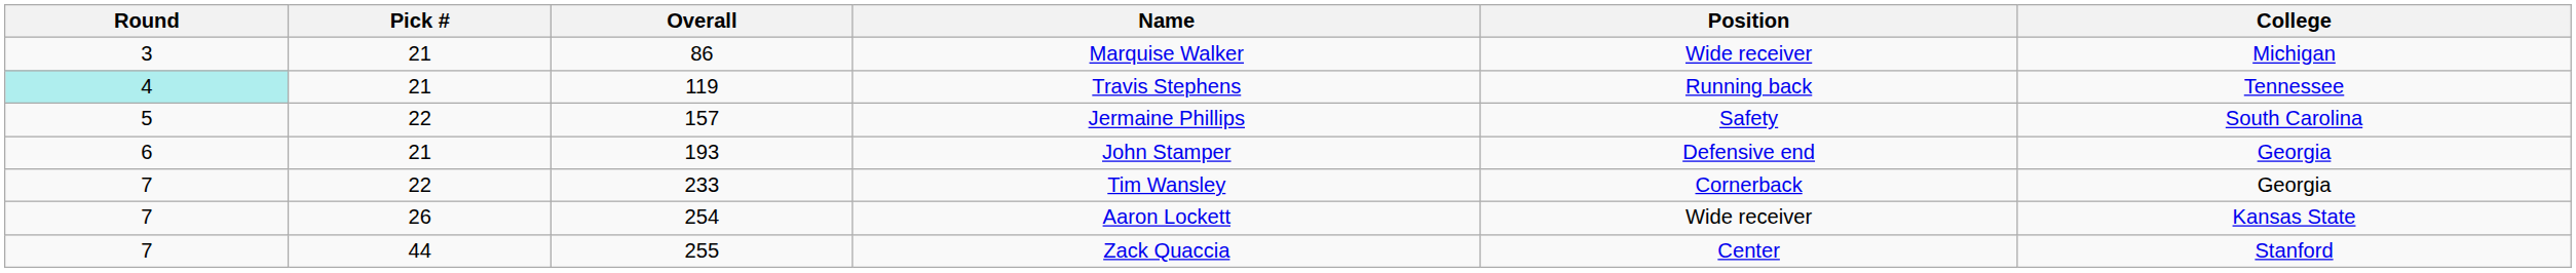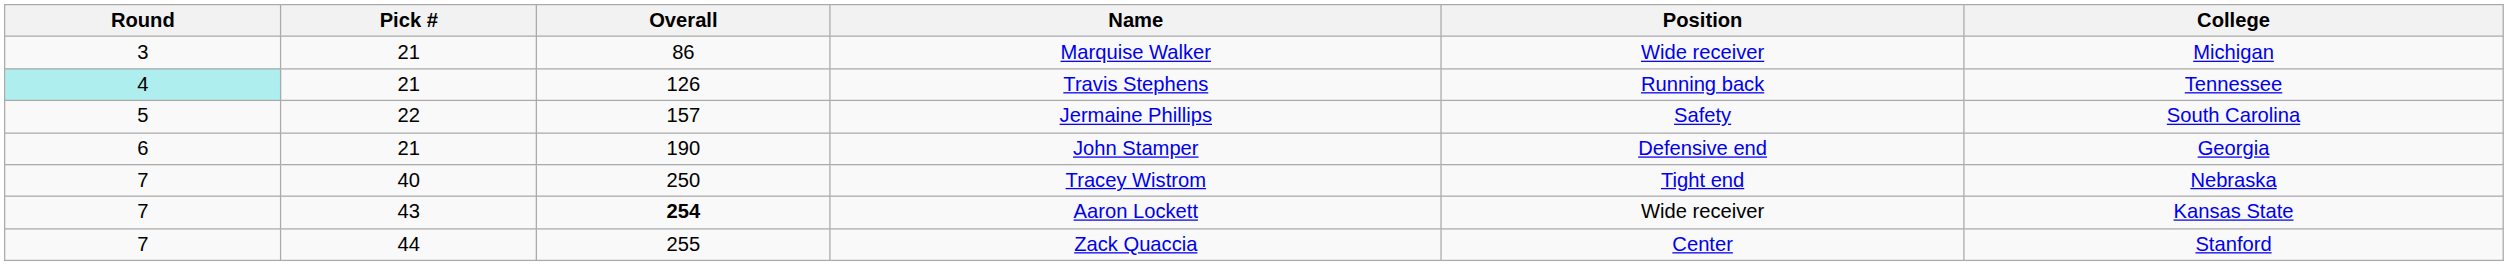Travis Stephens | Overall: 119 -> 126
John Stamper | Overall: 193 -> 190
- row: 7 | 22 | 233 | Tim Wansley | Cornerback | Georgia
+ row: 7 | 40 | 250 | Tracey Wistrom | Tight end | Nebraska
Aaron Lockett | Pick #: 26 -> 43
Aaron Lockett | Overall: normal -> bold
